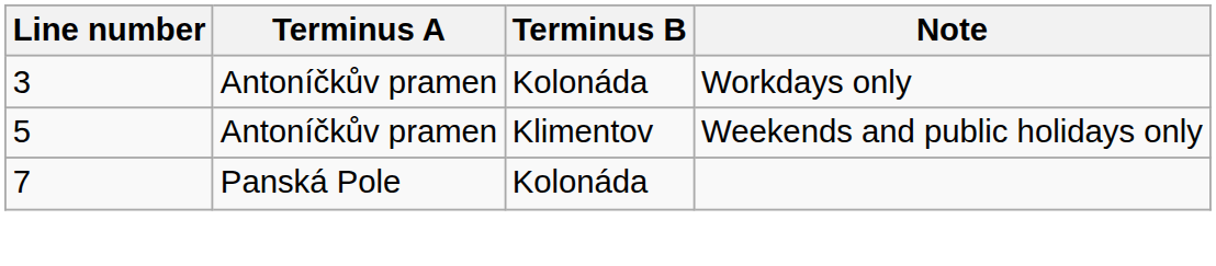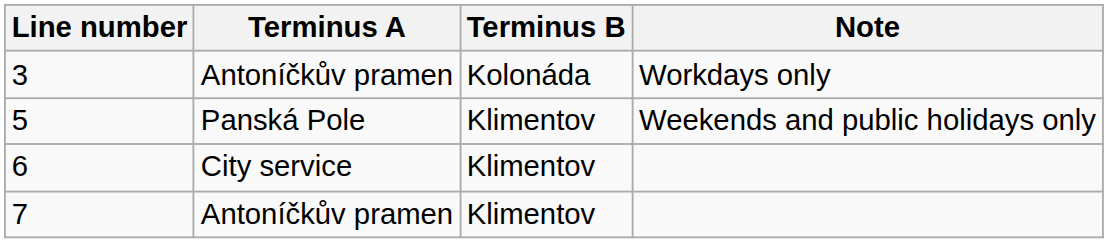5 | Terminus A: Antoníčkův pramen -> Panská Pole
+ row: 6 | City service | Klimentov
7 | Terminus A: Panská Pole -> Antoníčkův pramen
7 | Terminus B: Kolonáda -> Klimentov
